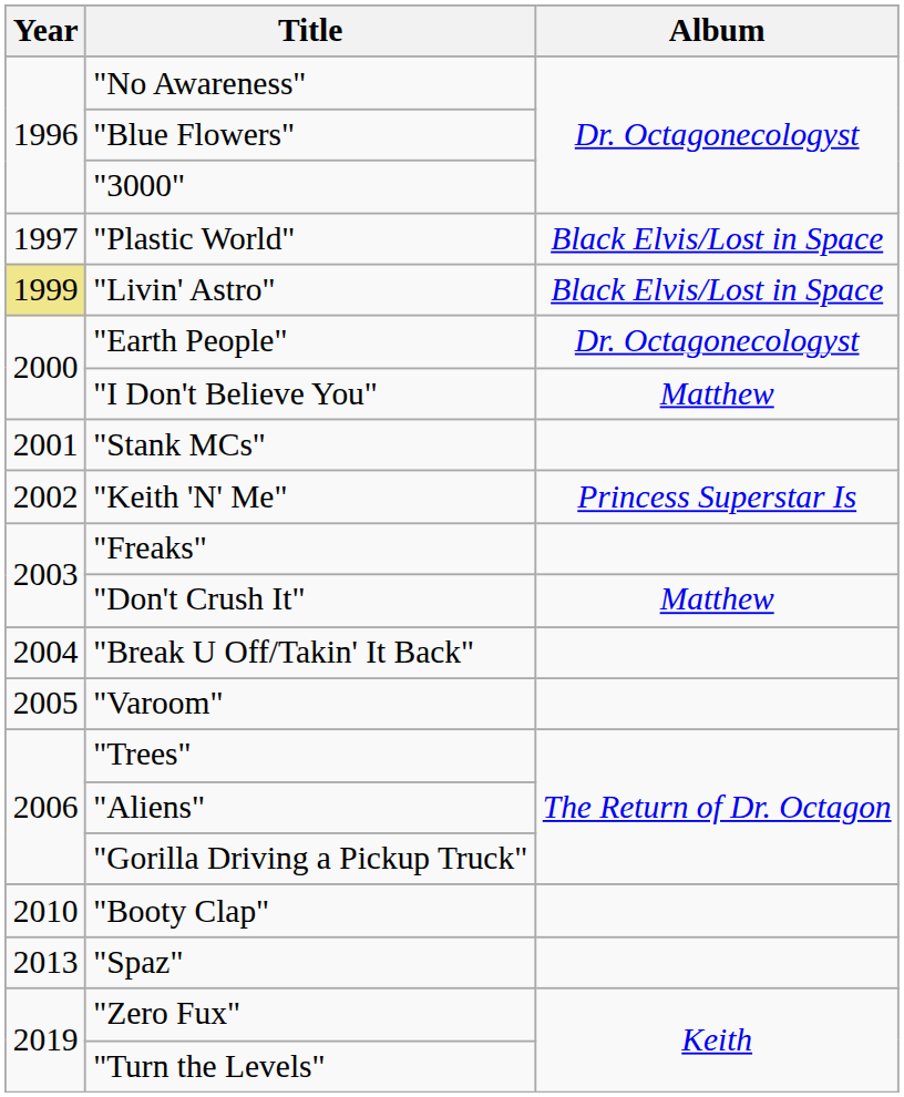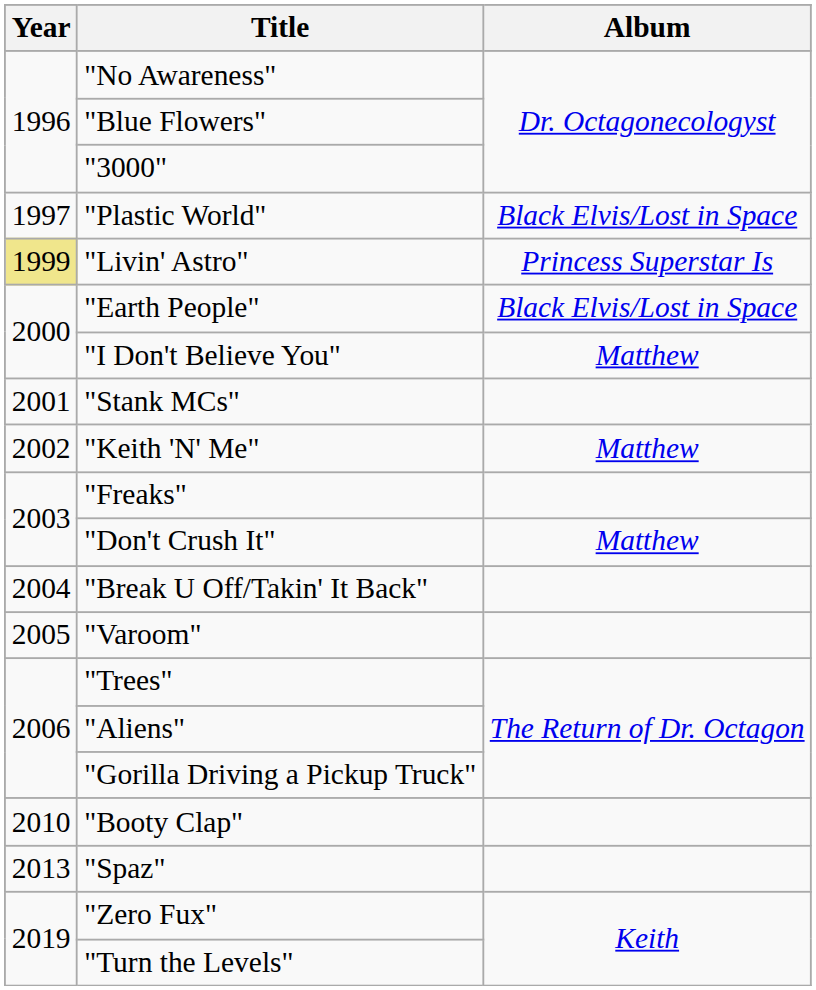"Livin' Astro" | Album: Black Elvis/Lost in Space -> Princess Superstar Is
"Earth People" | Album: Dr. Octagonecologyst -> Black Elvis/Lost in Space
"Keith 'N' Me" | Album: Princess Superstar Is -> Matthew
